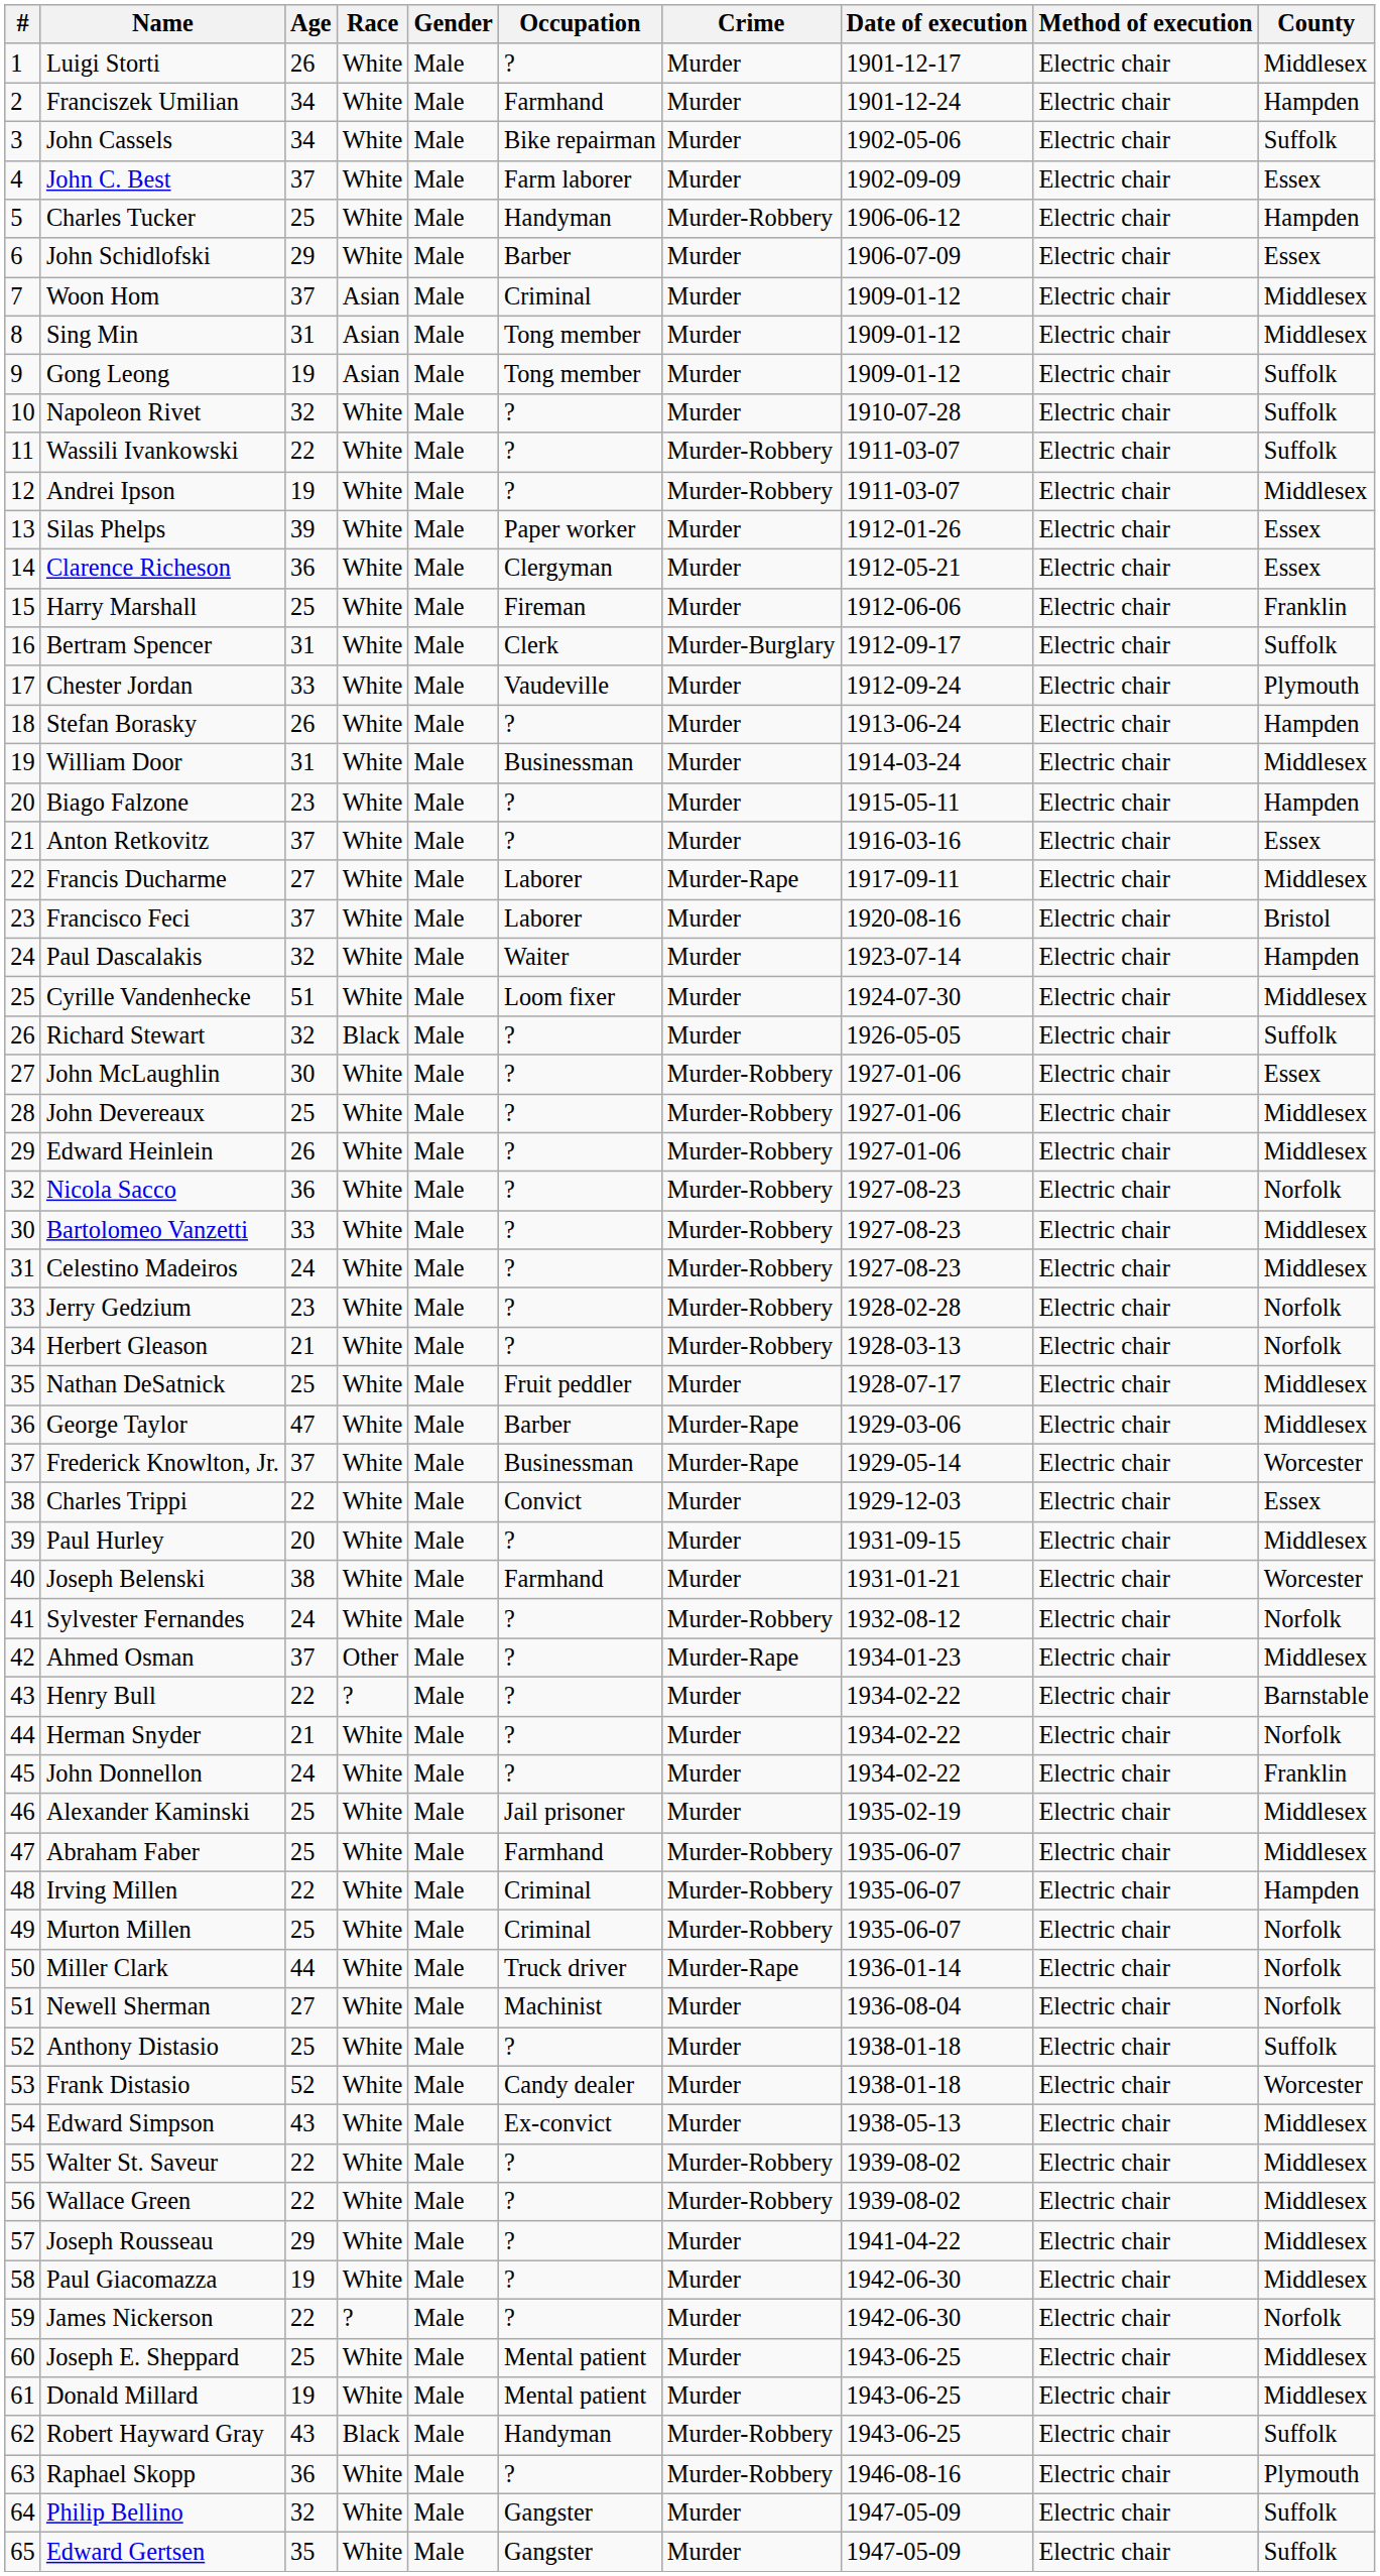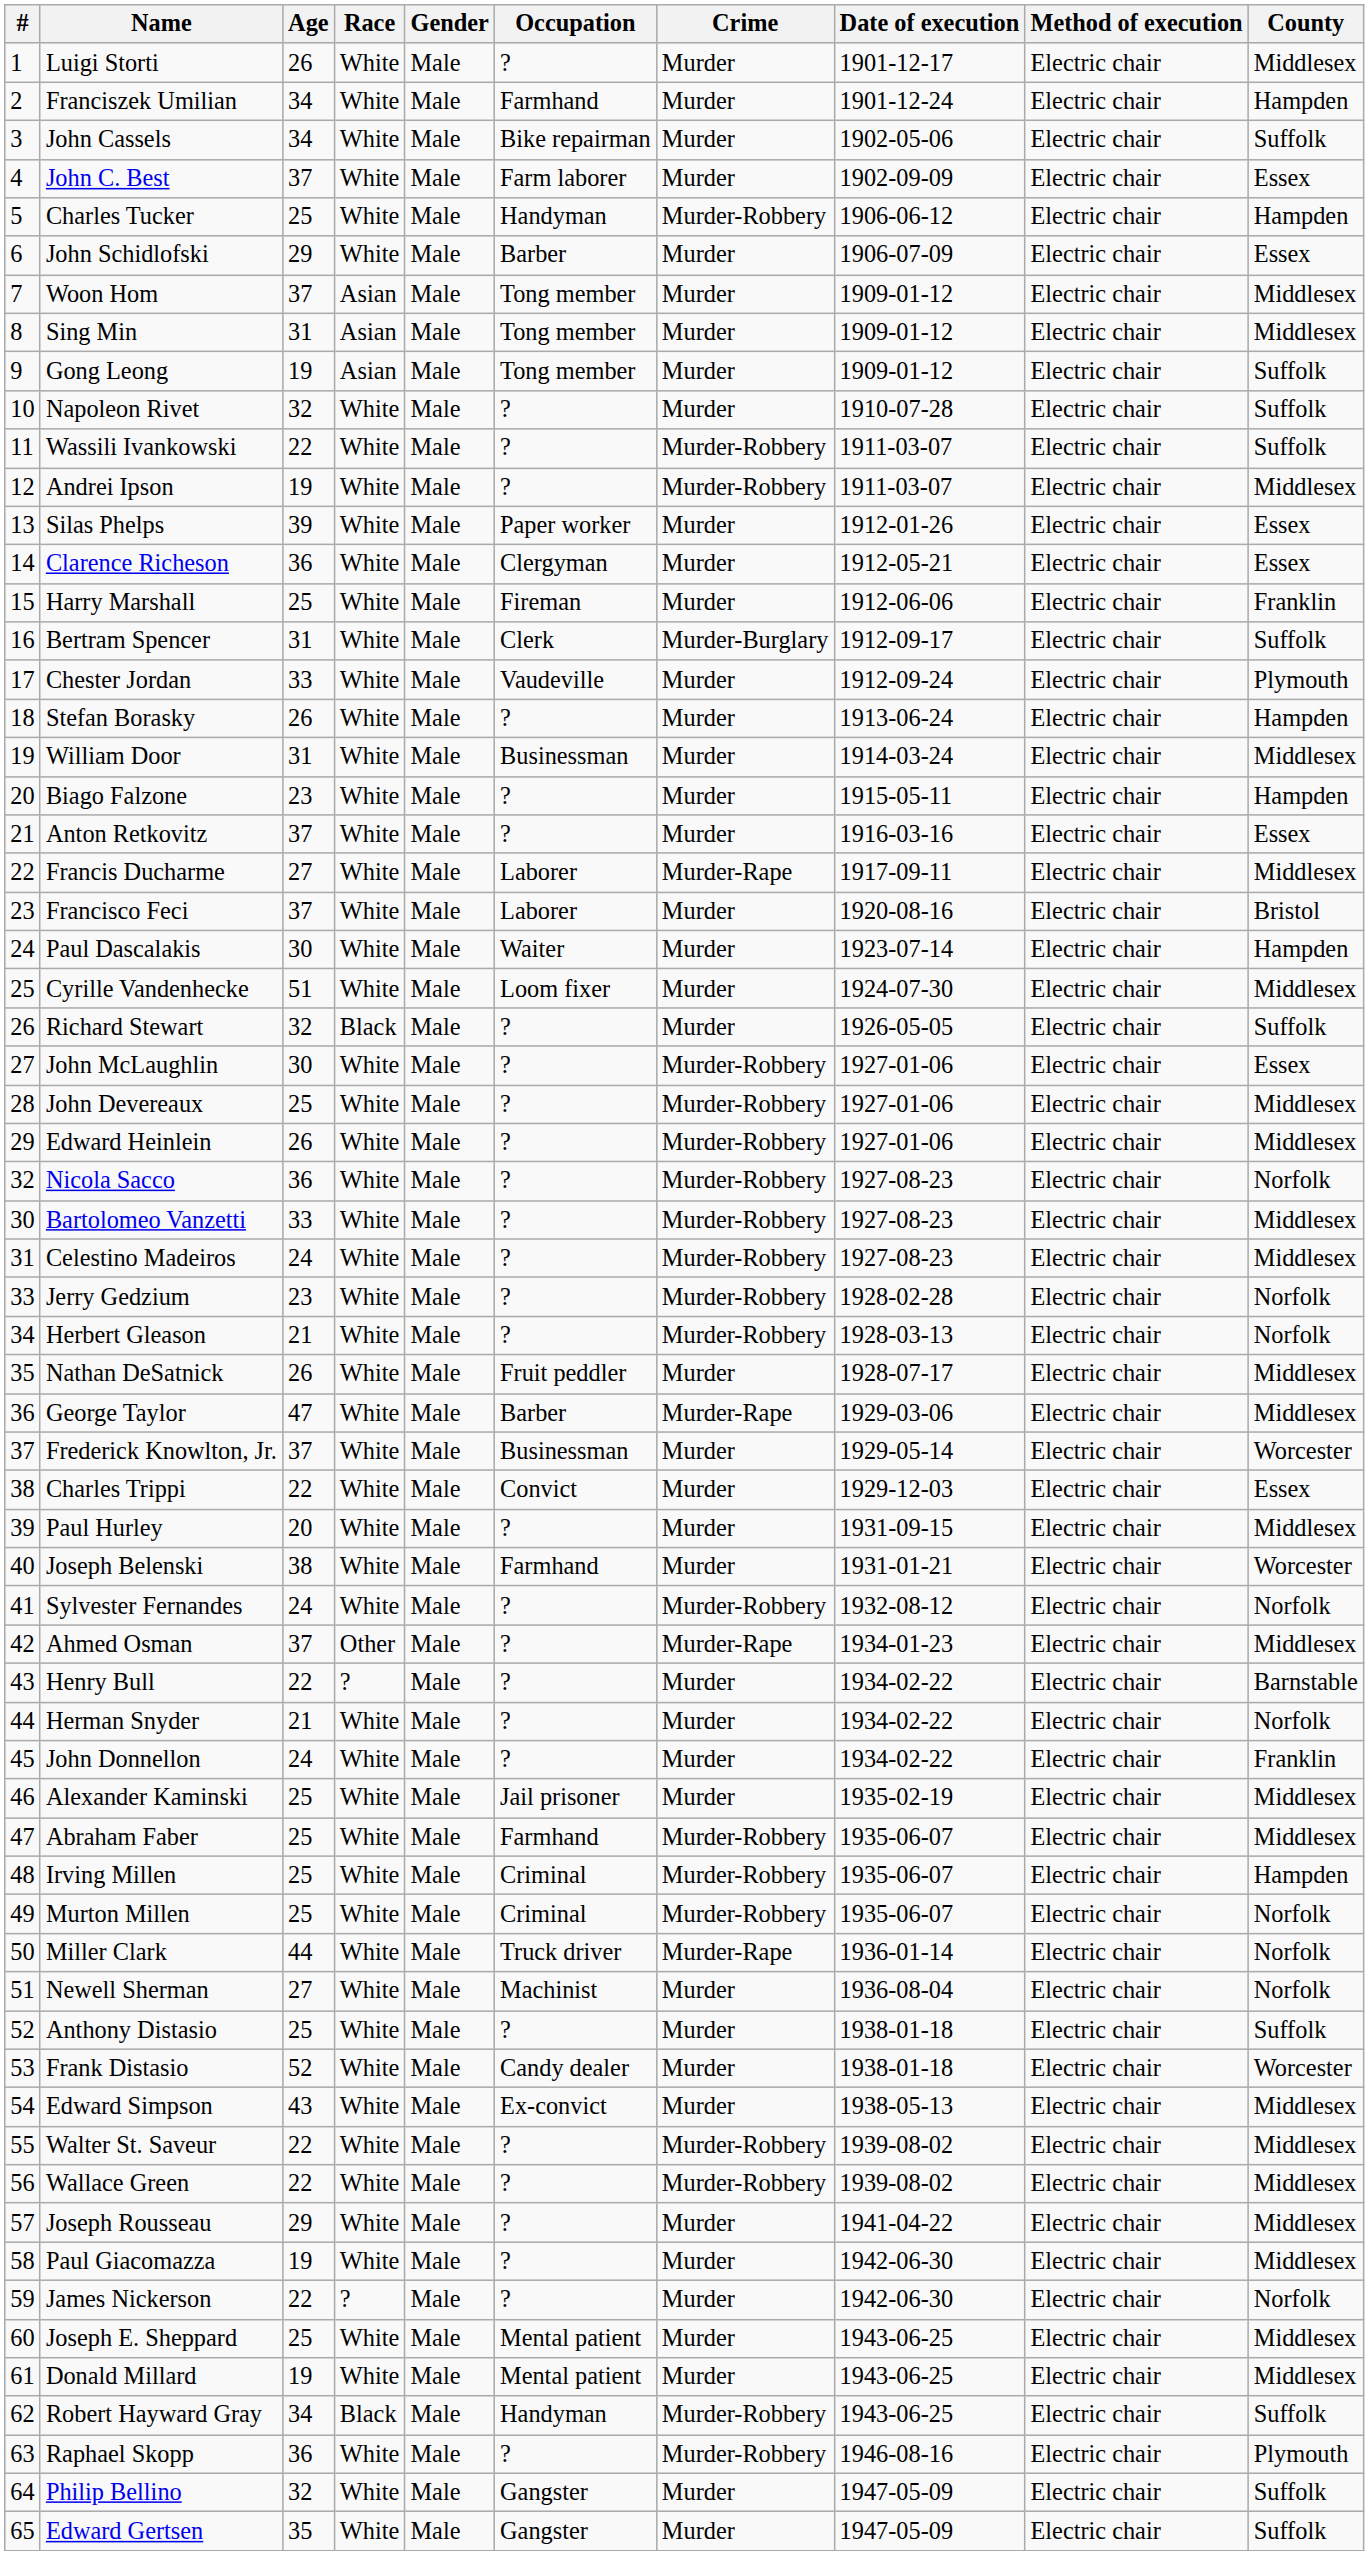Woon Hom | Occupation: Criminal -> Tong member
Paul Dascalakis | Age: 32 -> 30
Nathan DeSatnick | Age: 25 -> 26
Frederick Knowlton, Jr. | Crime: Murder-Rape -> Murder
Irving Millen | Age: 22 -> 25
Robert Hayward Gray | Age: 43 -> 34
